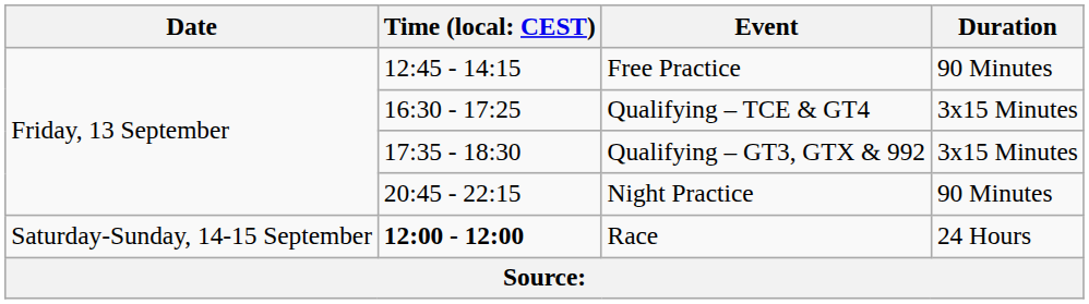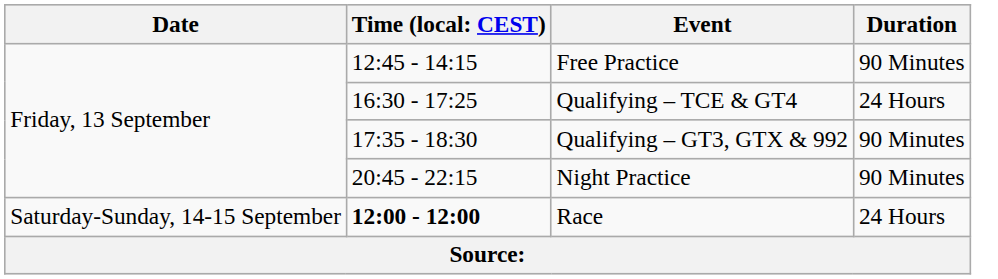Qualifying – TCE & GT4 | Duration: 3x15 Minutes -> 24 Hours
Qualifying – GT3, GTX & 992 | Duration: 3x15 Minutes -> 90 Minutes
